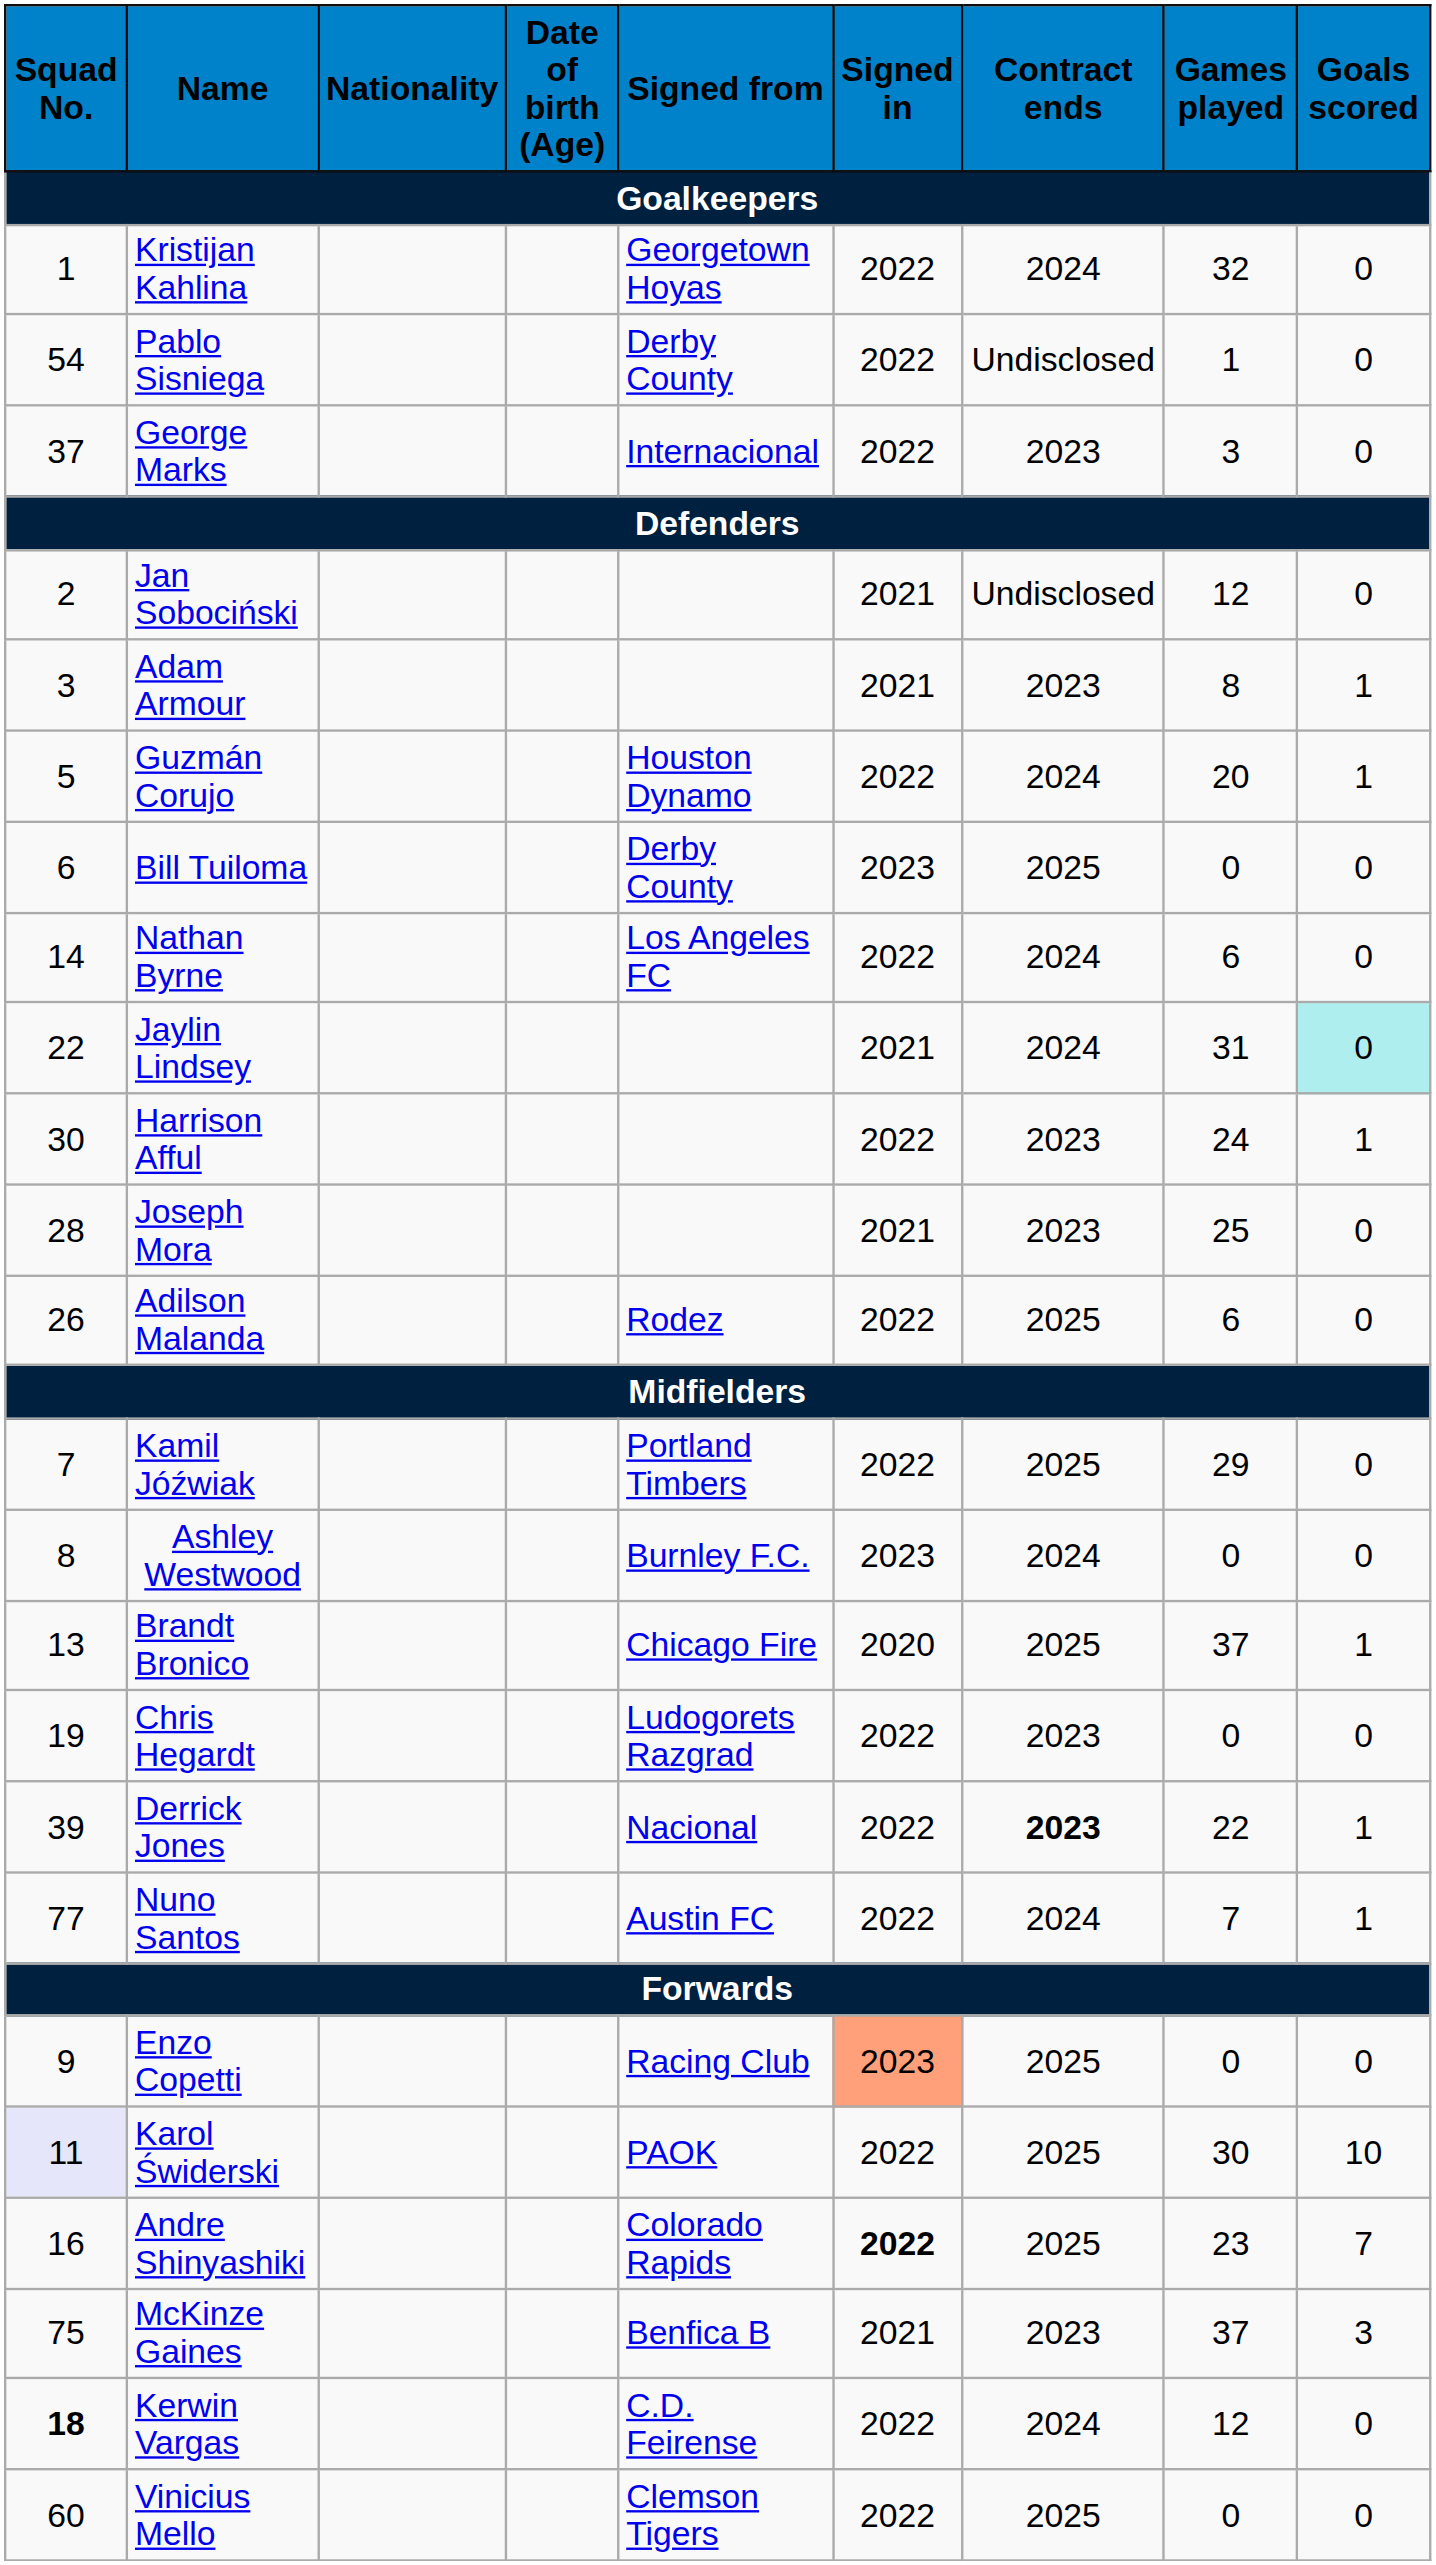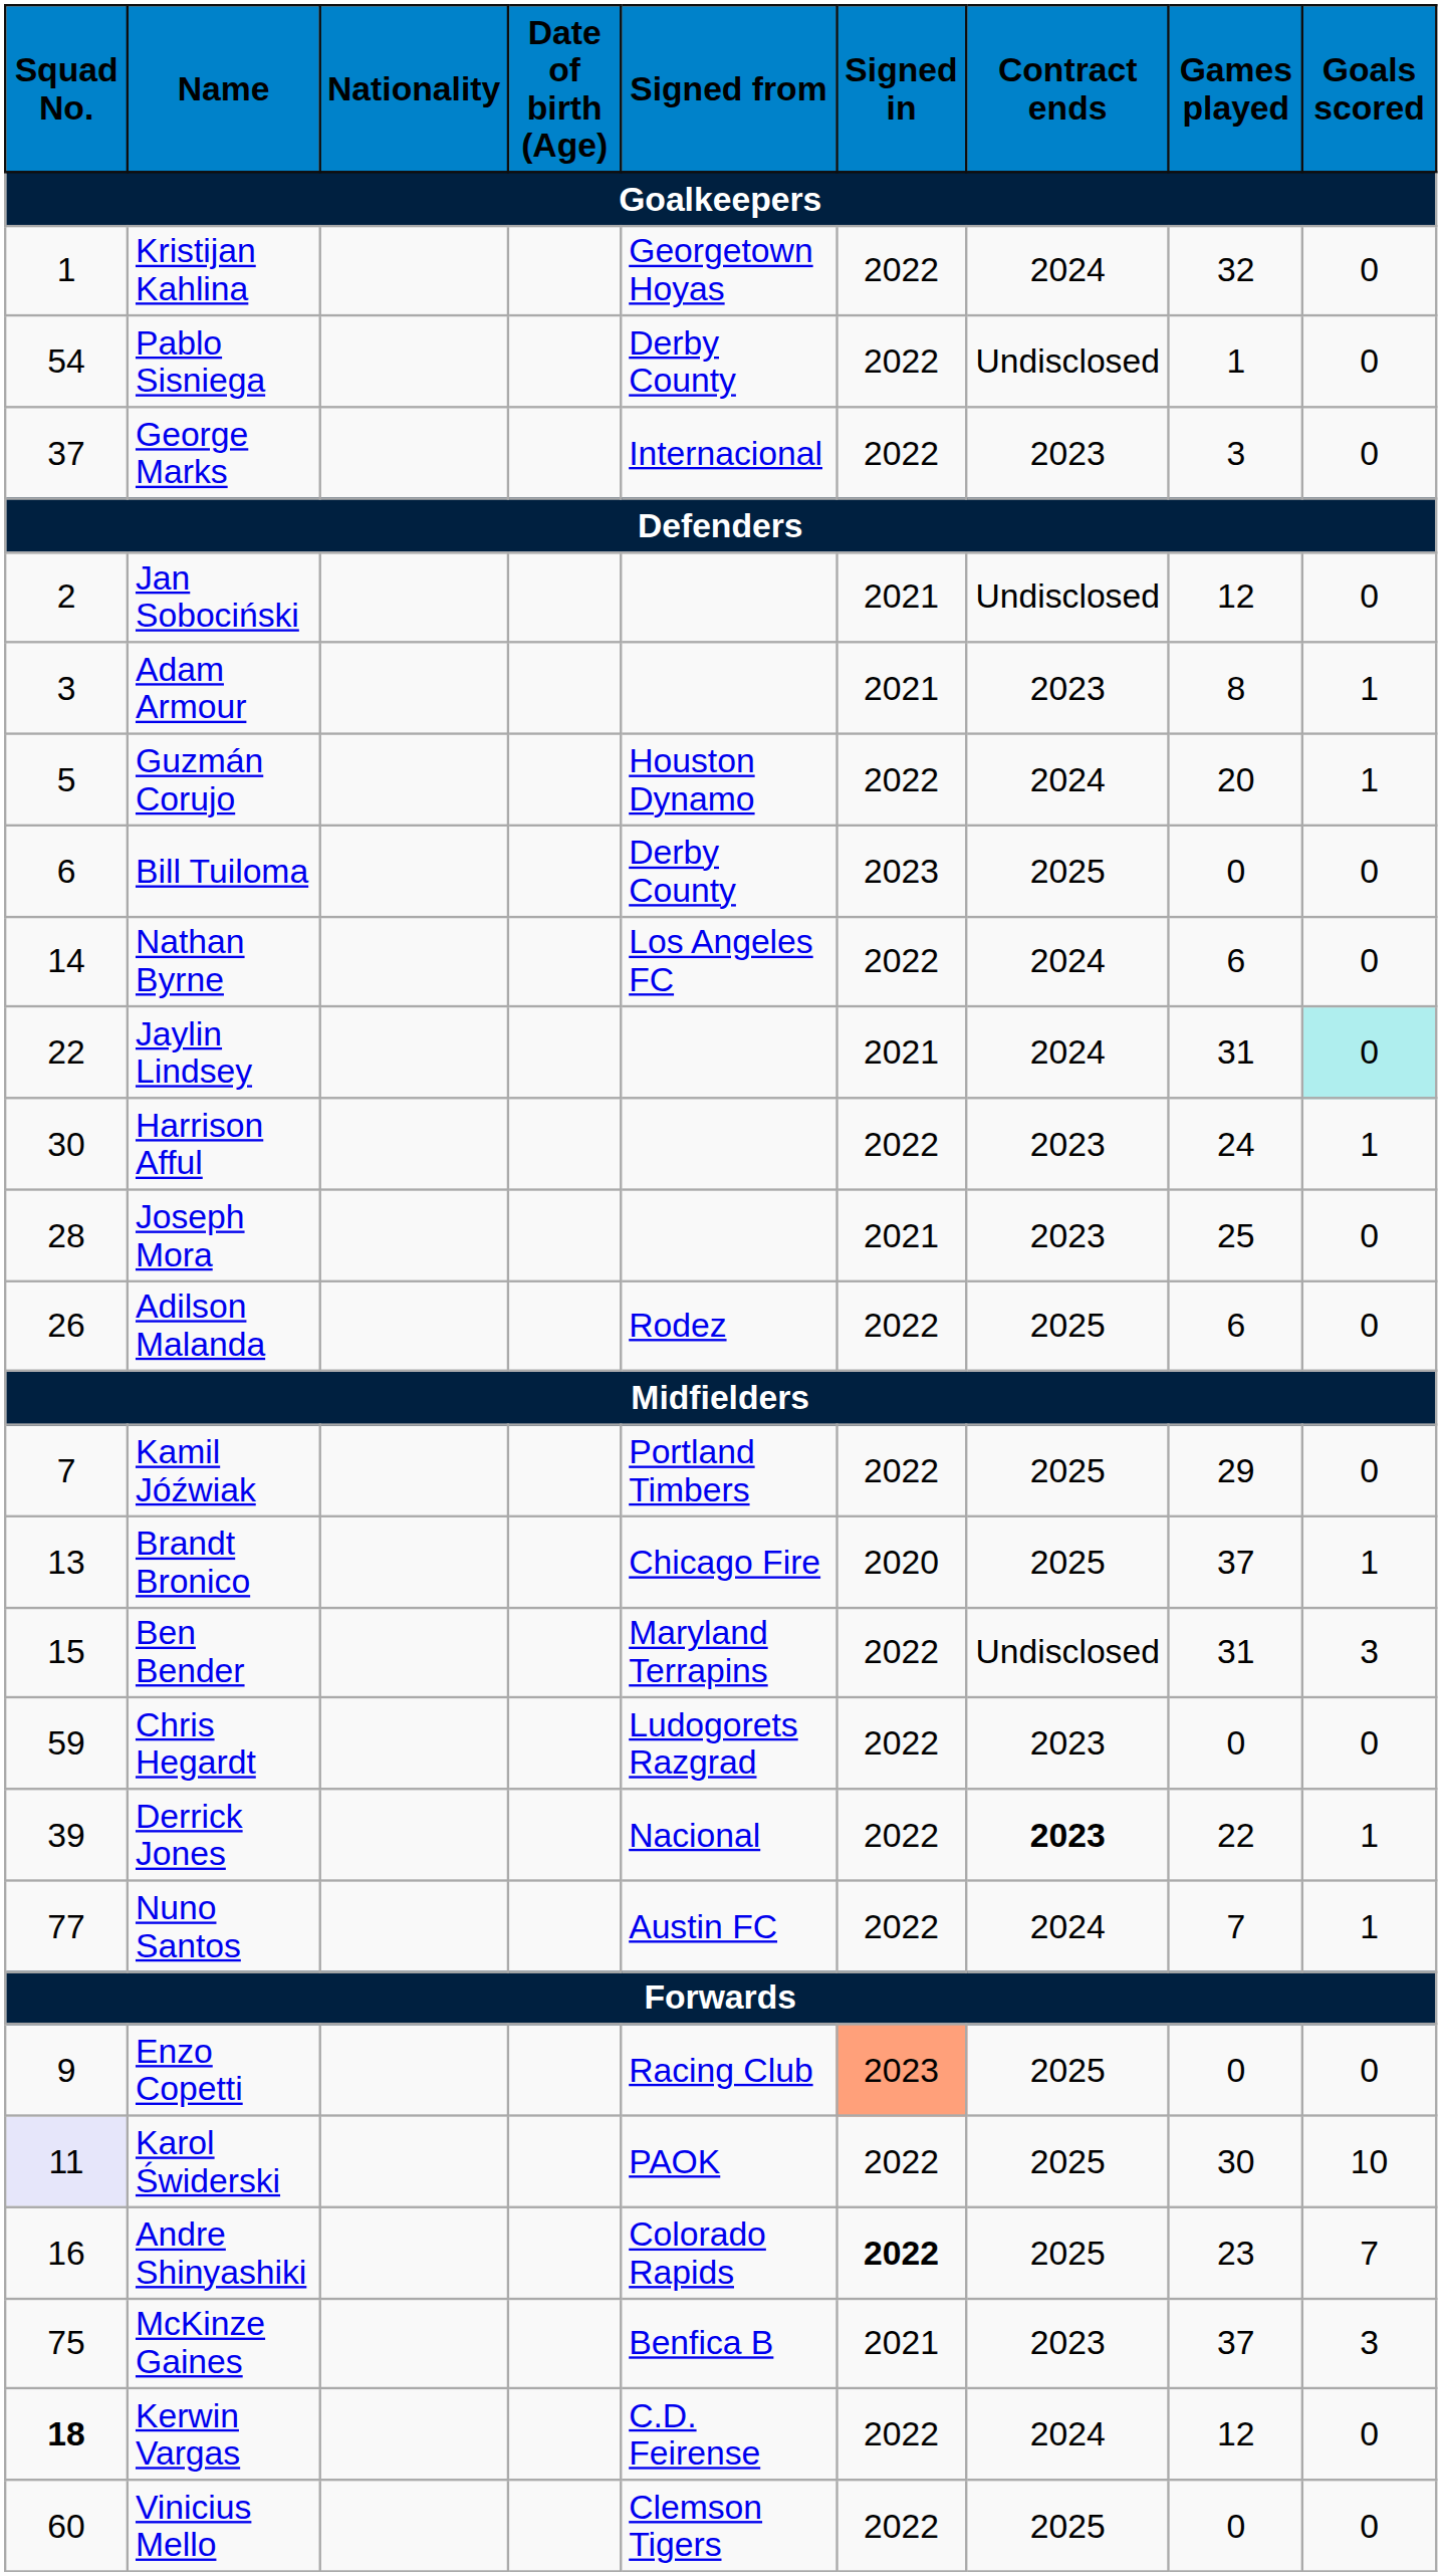- row: 8 | Ashley Westwood | Burnley F.C. | 2023 | 2024 | 0 | 0
+ row: 15 | Ben Bender | Maryland Terrapins | 2022 | Undisclosed | 31 | 3
Chris Hegardt | Squad No.: 19 -> 59
